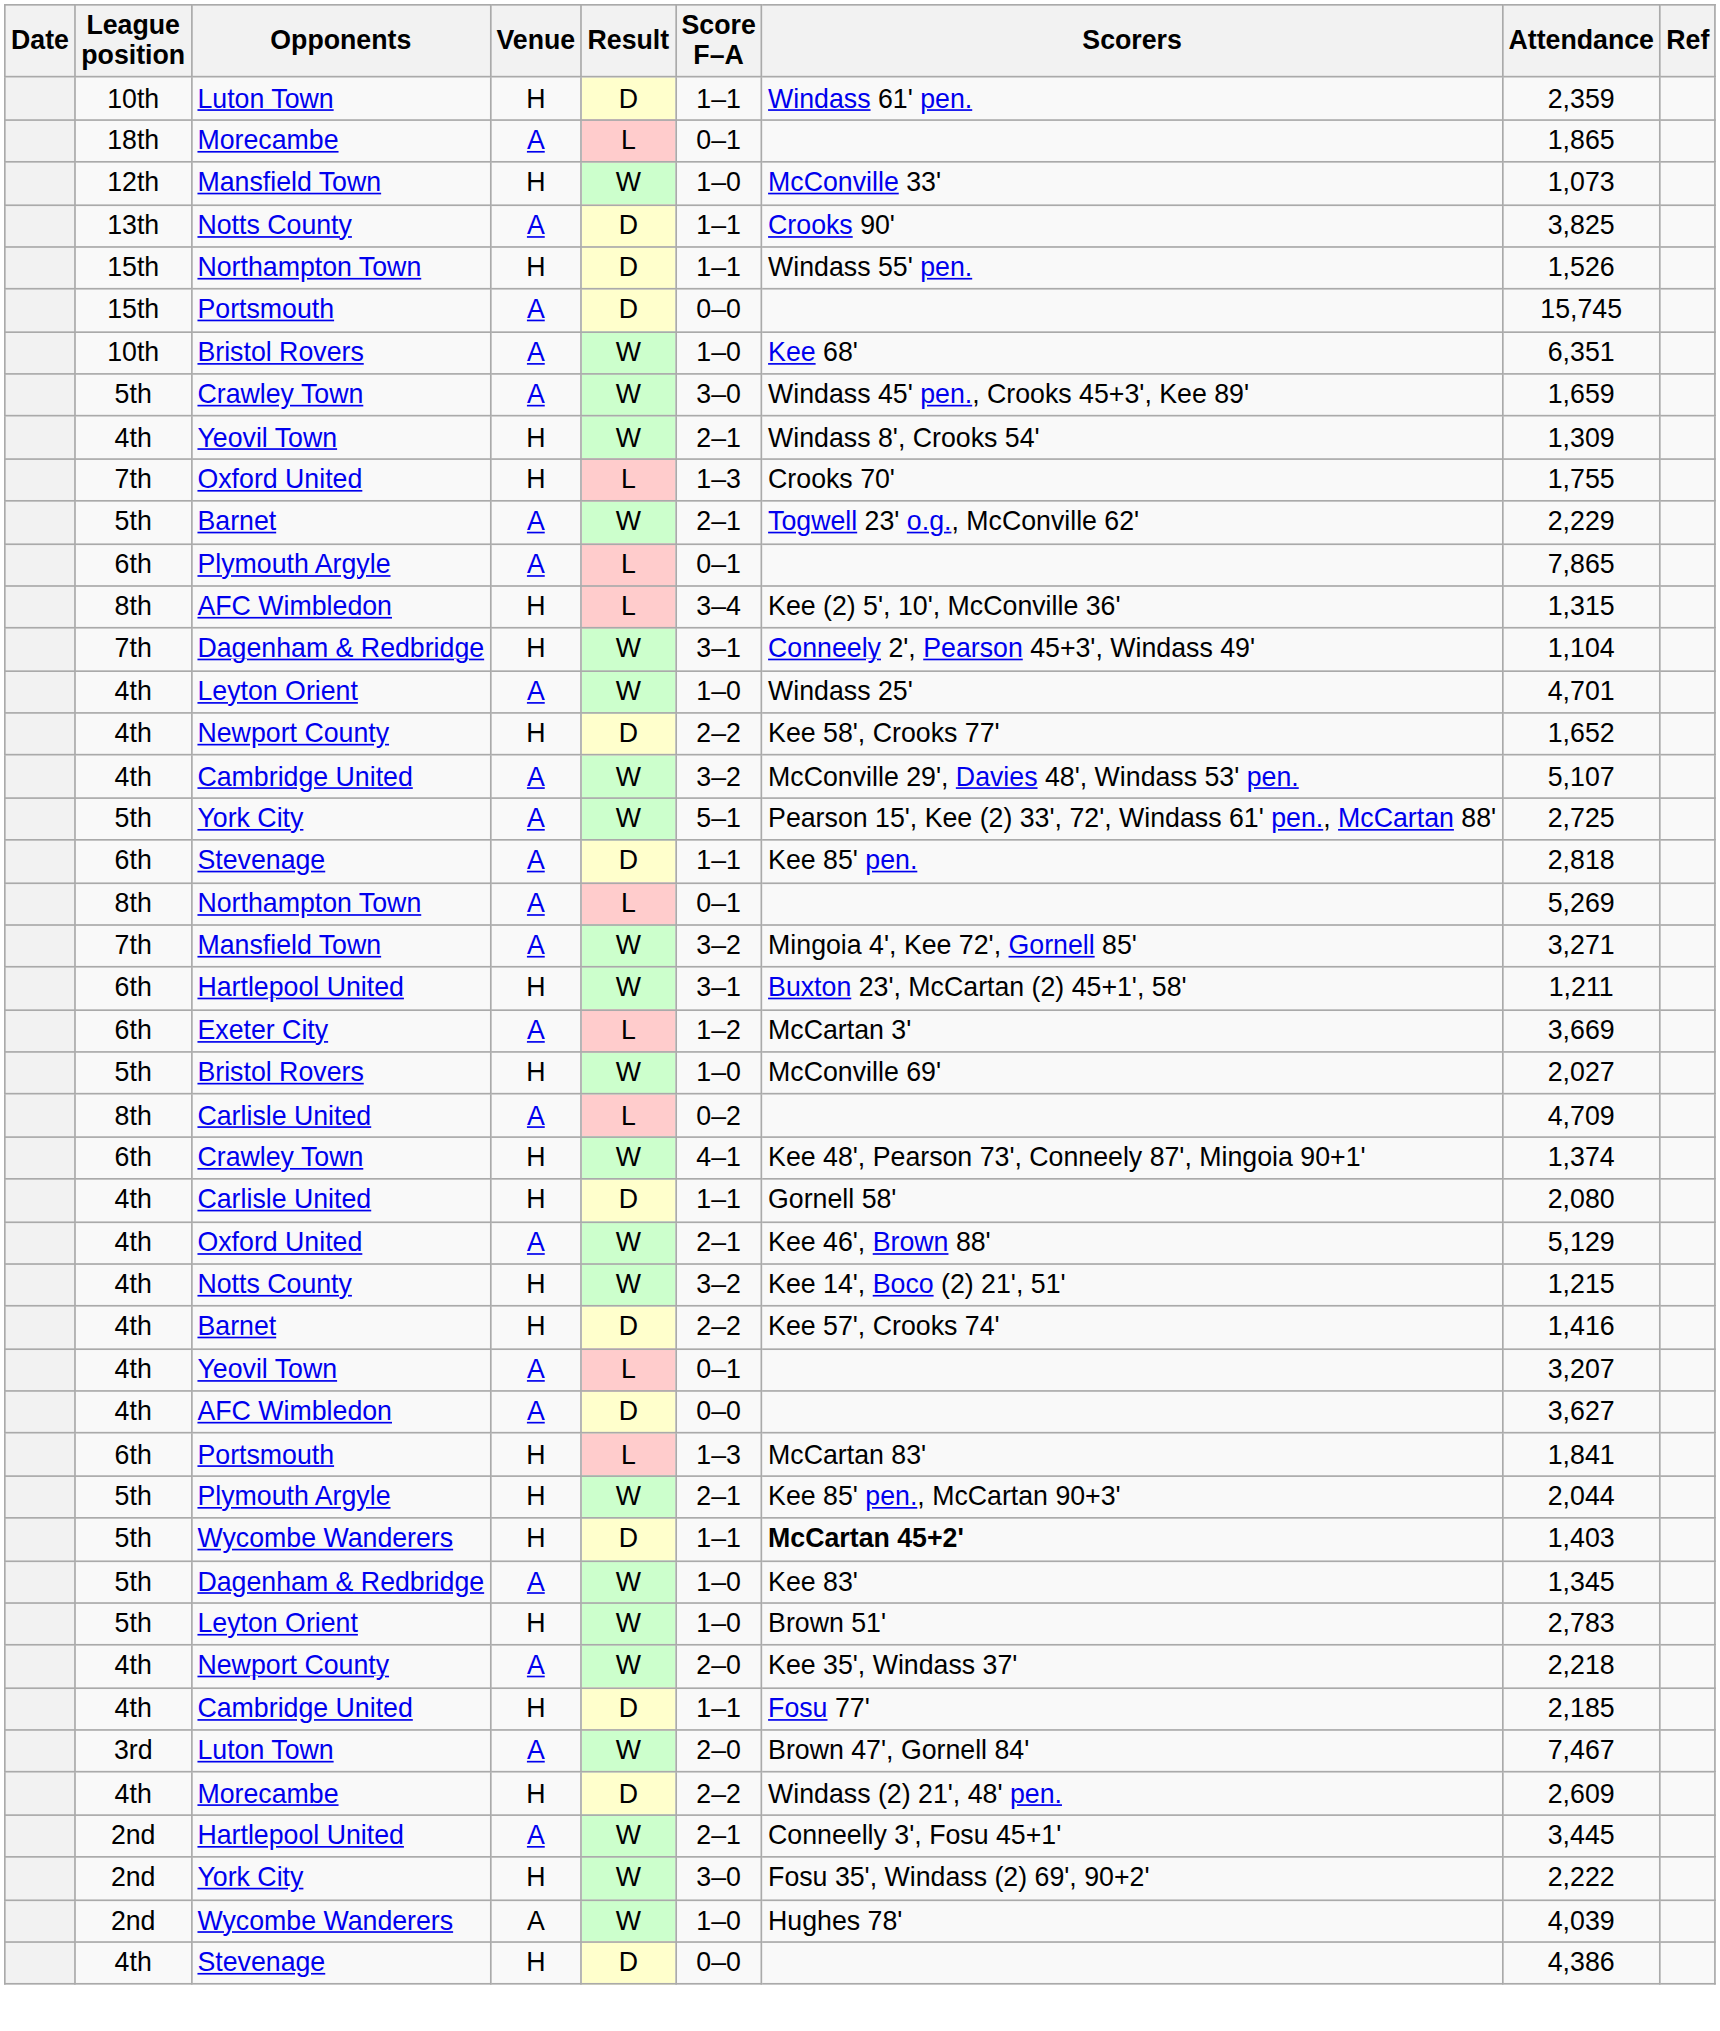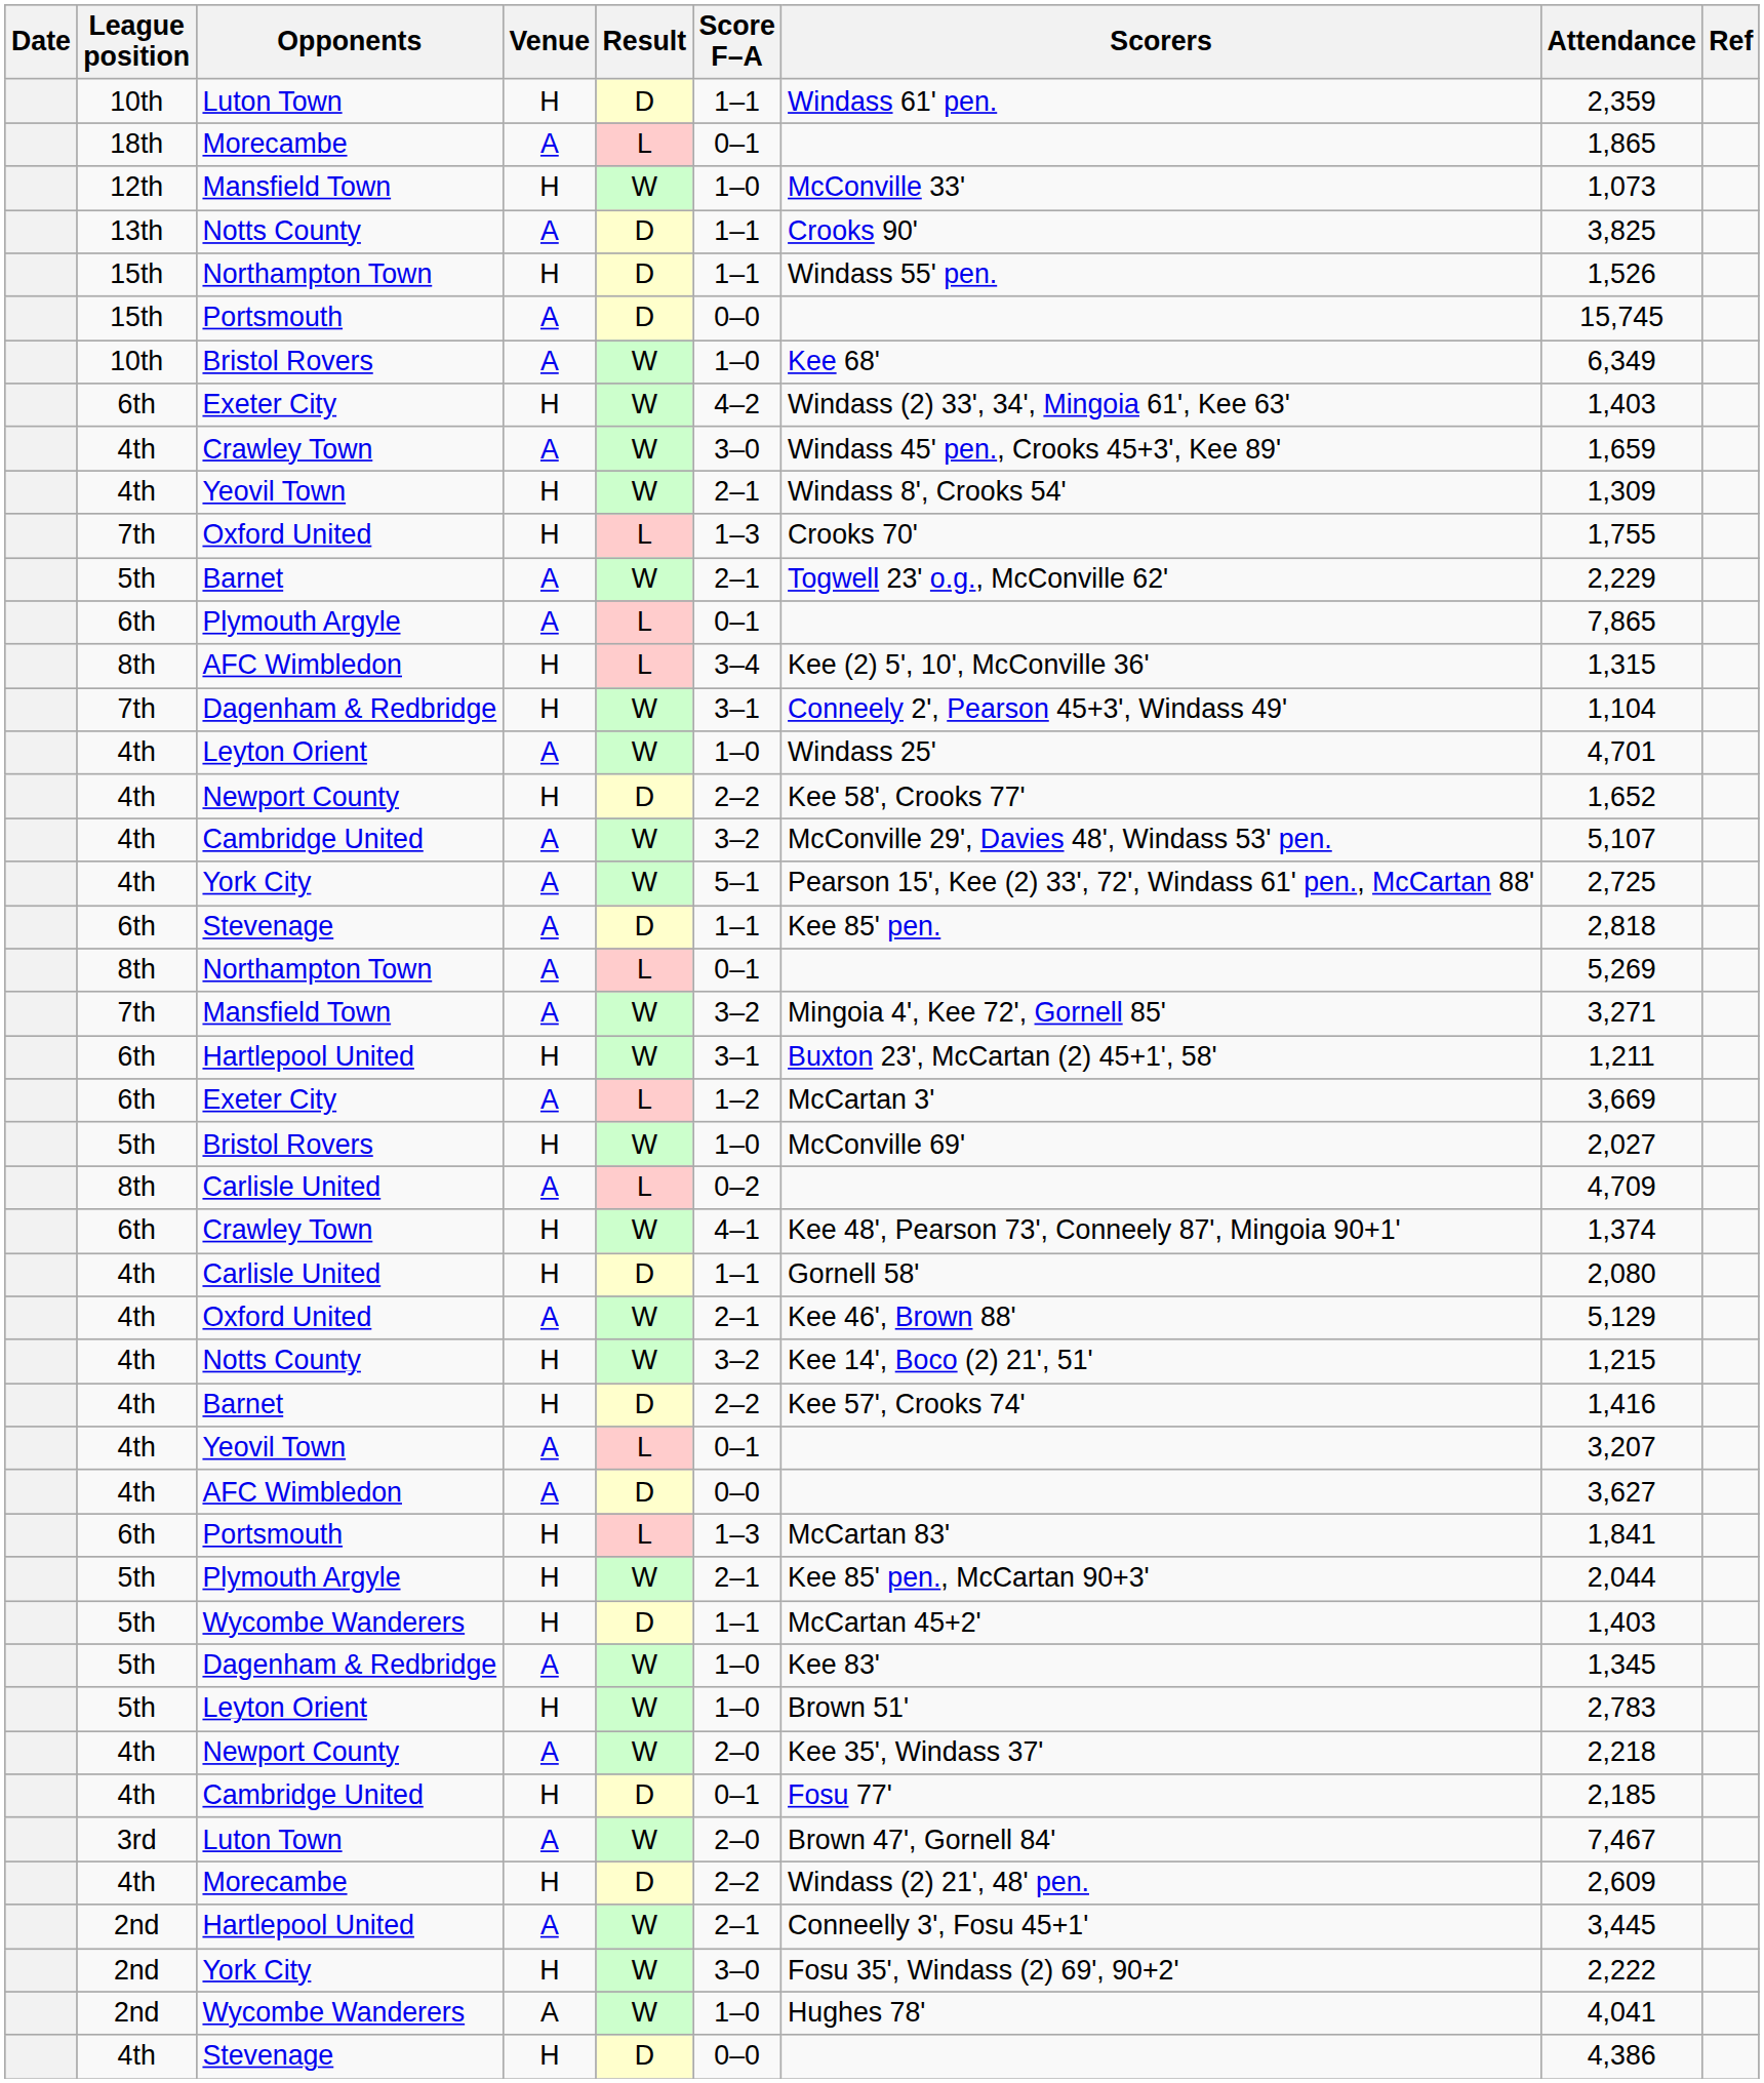Bristol Rovers / A | Attendance: 6,351 -> 6,349
+ row: 6th | Exeter City | H | W | 4–2 | Windass (2) 33', 34', Mingoia 61', Kee 63' | 1,403
Crawley Town / A | League position: 5th -> 4th
York City / A | League position: 5th -> 4th
Wycombe Wanderers / H | Scorers: bold -> normal
Cambridge United / H | Score F–A: 1–1 -> 0–1
Wycombe Wanderers / A | Attendance: 4,039 -> 4,041
